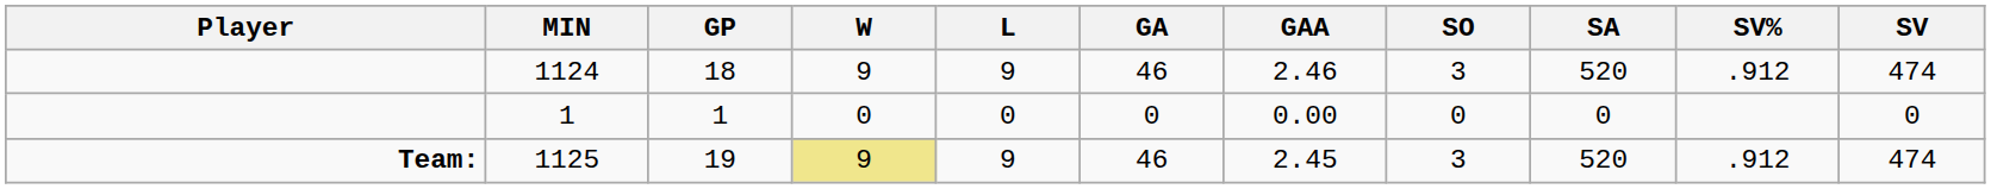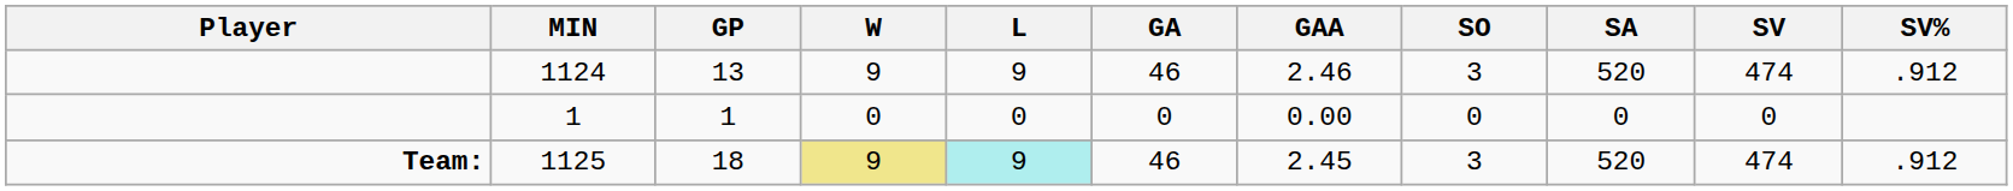columns swapped: SV <-> SV%
1124 | GP: 18 -> 13
1125 | GP: 19 -> 18
1125 | L: no background -> paleturquoise background
